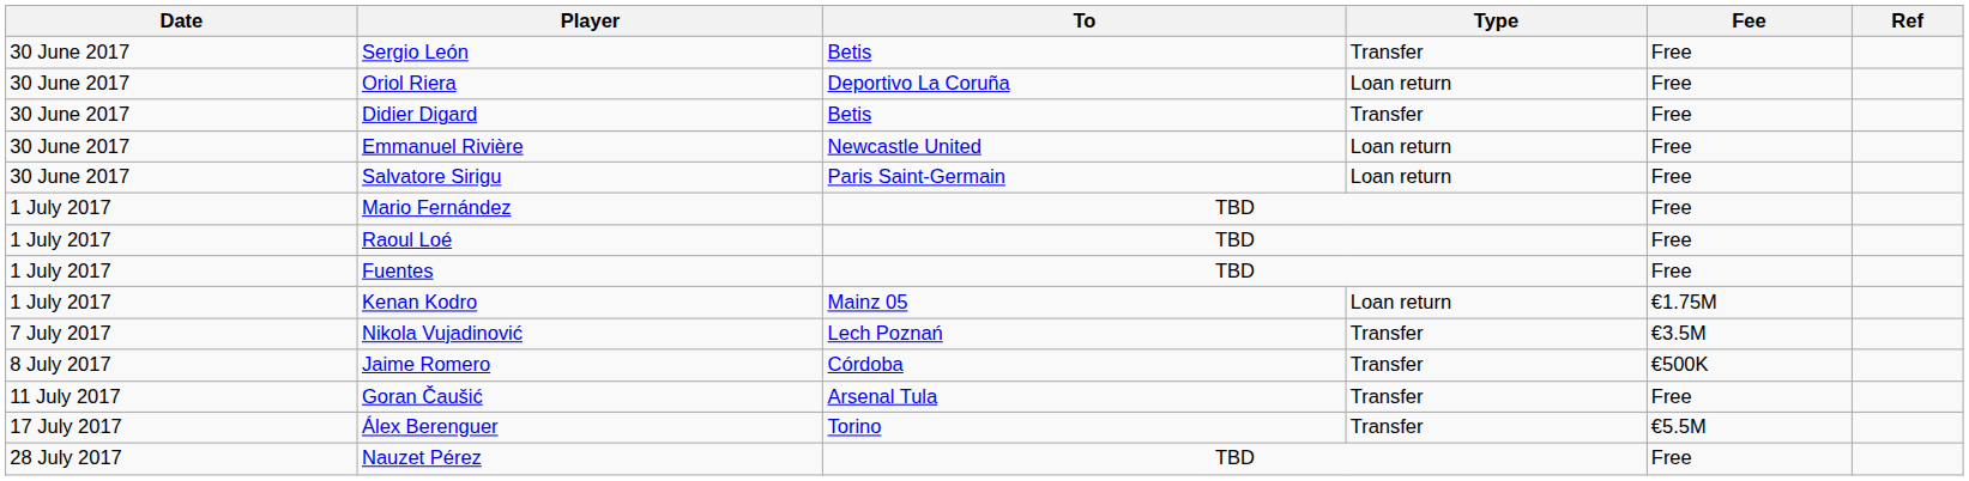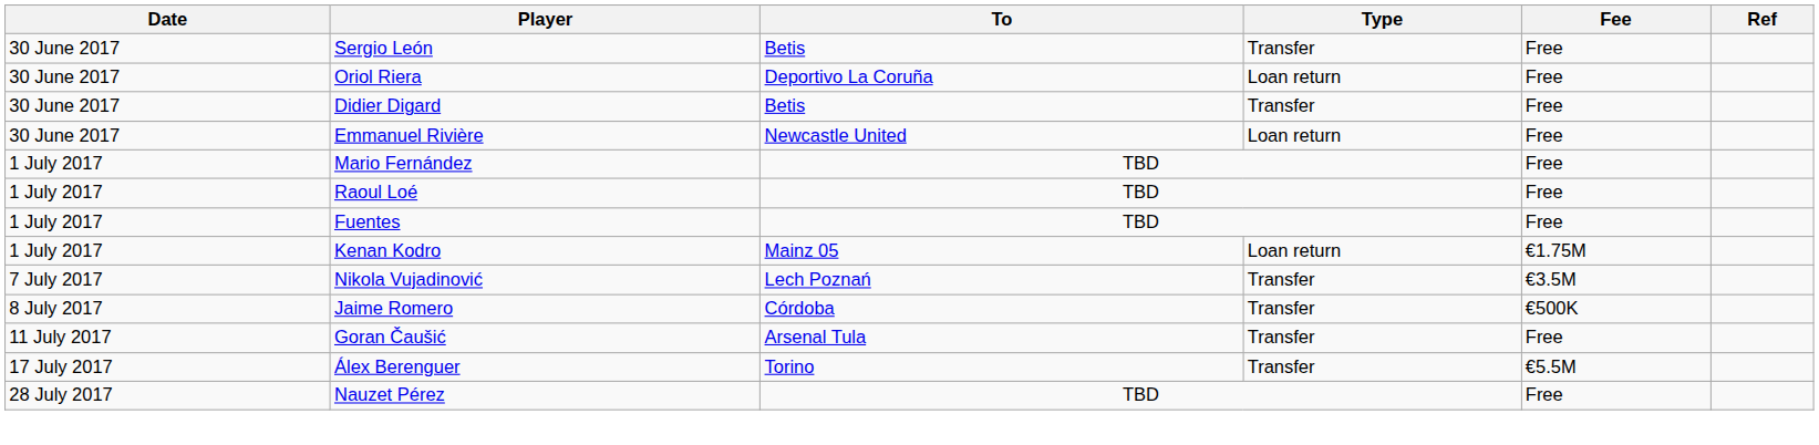- row: 30 June 2017 | Salvatore Sirigu | Paris Saint-Germain | Loan return | Free
